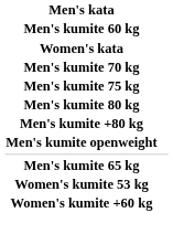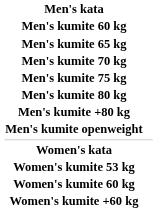rows swapped: Men's kumite 65 kg <-> Women's kata
+ row: Women's kumite 60 kg
